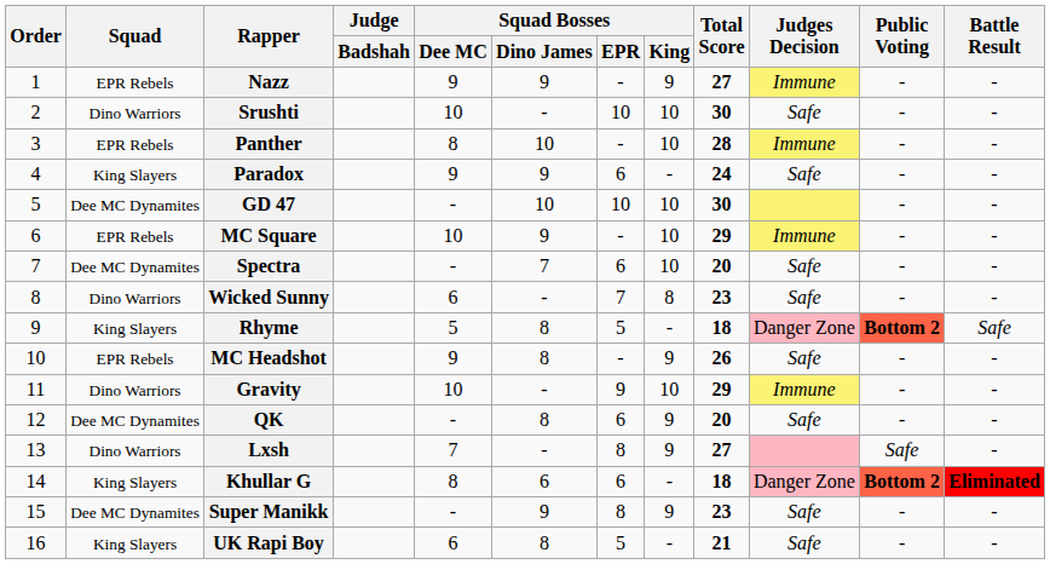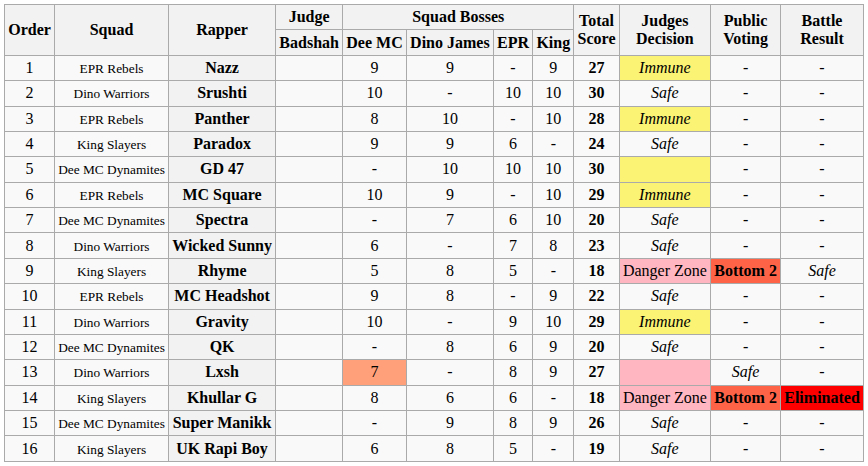MC Headshot | Total Score: 26 -> 22
Lxsh | Squad Bosses / Dee MC: no background -> lightsalmon background
Super Manikk | Total Score: 23 -> 26
UK Rapi Boy | Total Score: 21 -> 19
